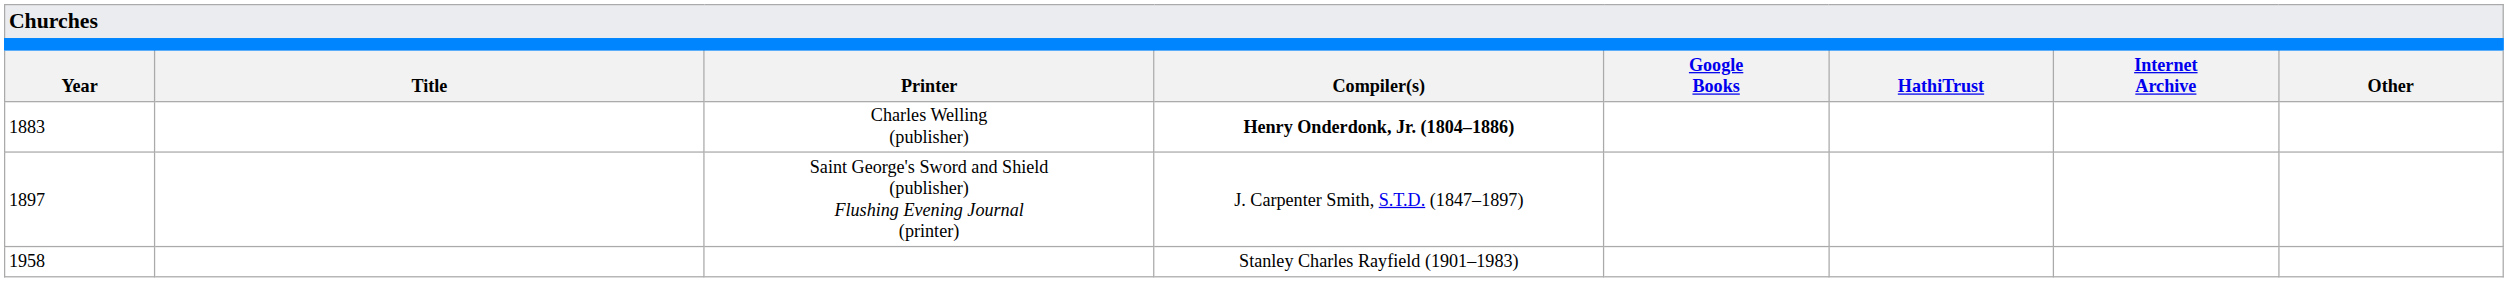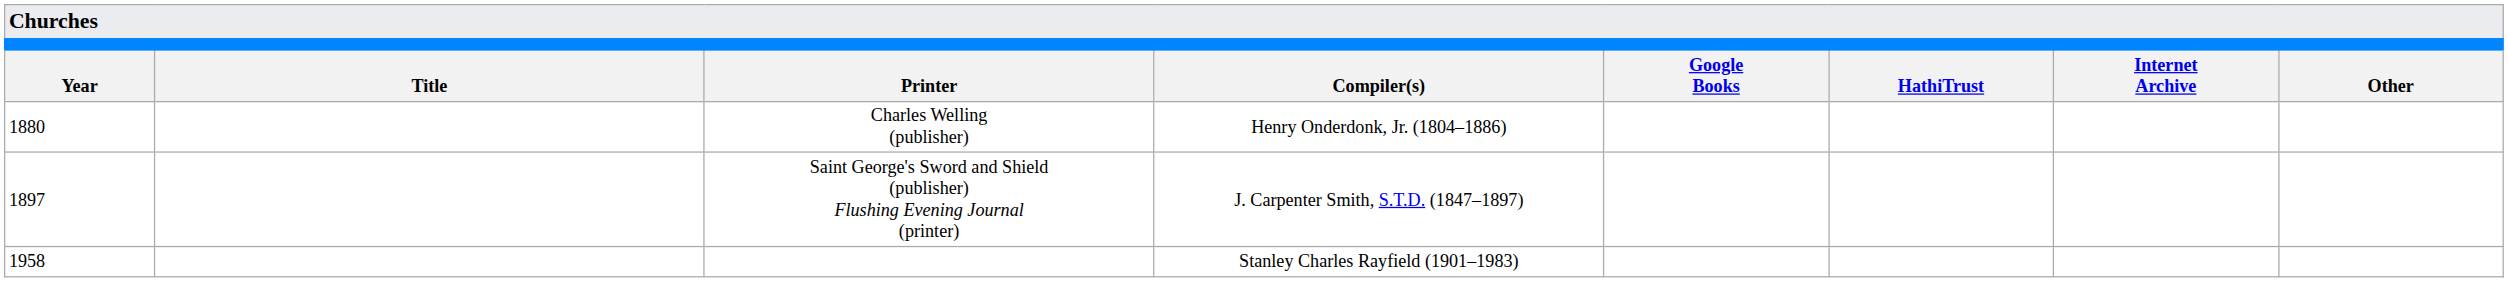Charles Welling (publisher) | Year: 1883 -> 1880
Charles Welling (publisher) | Compiler(s): bold -> normal
